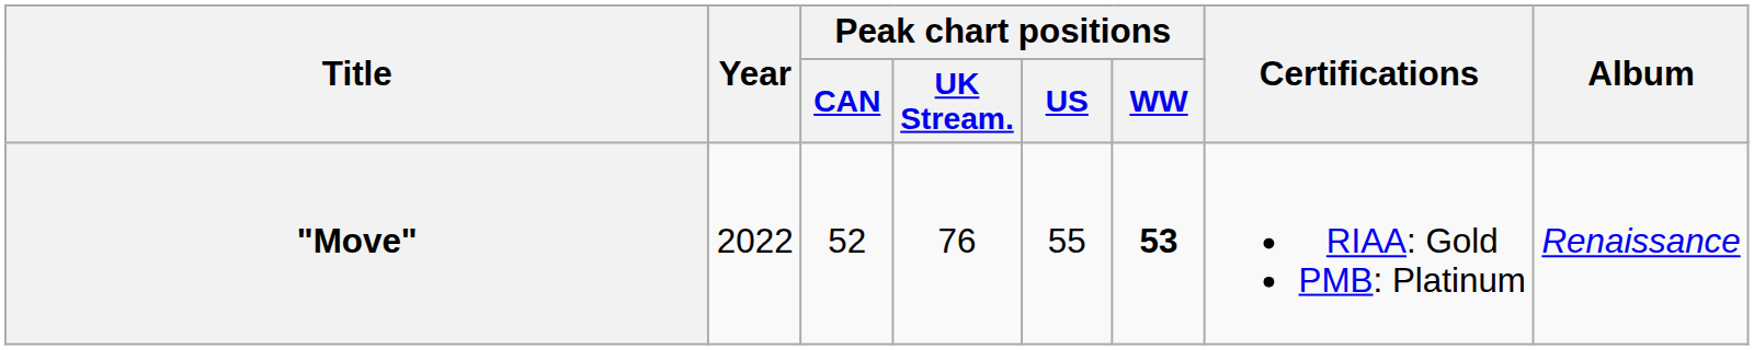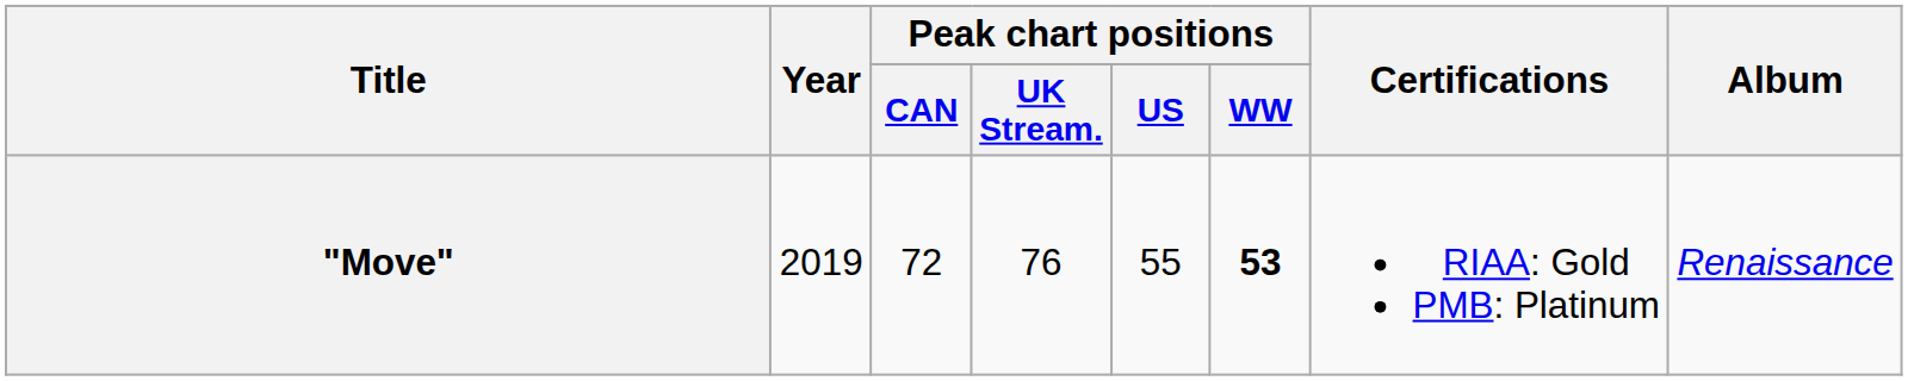"Move" | Year: 2022 -> 2019
"Move" | Peak chart positions / CAN: 52 -> 72
